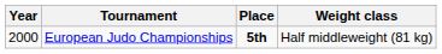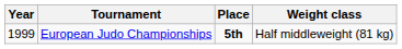European Judo Championships | Year: 2000 -> 1999
